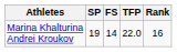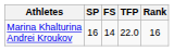Marina Khalturina Andrei Kroukov | SP: 19 -> 16
